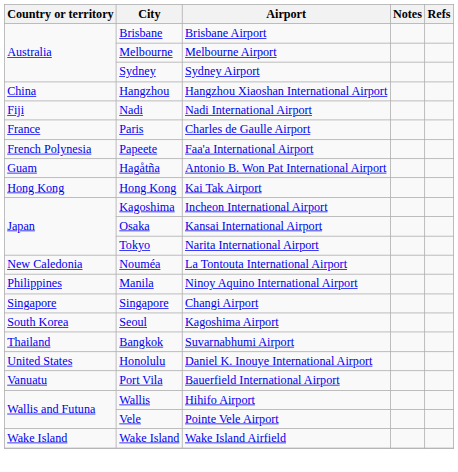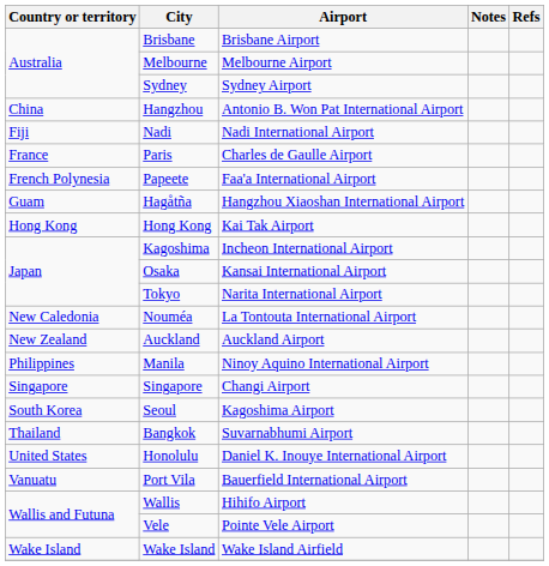Hangzhou | Airport: Hangzhou Xiaoshan International Airport -> Antonio B. Won Pat International Airport
Hagåtña | Airport: Antonio B. Won Pat International Airport -> Hangzhou Xiaoshan International Airport
+ row: New Zealand | Auckland | Auckland Airport
